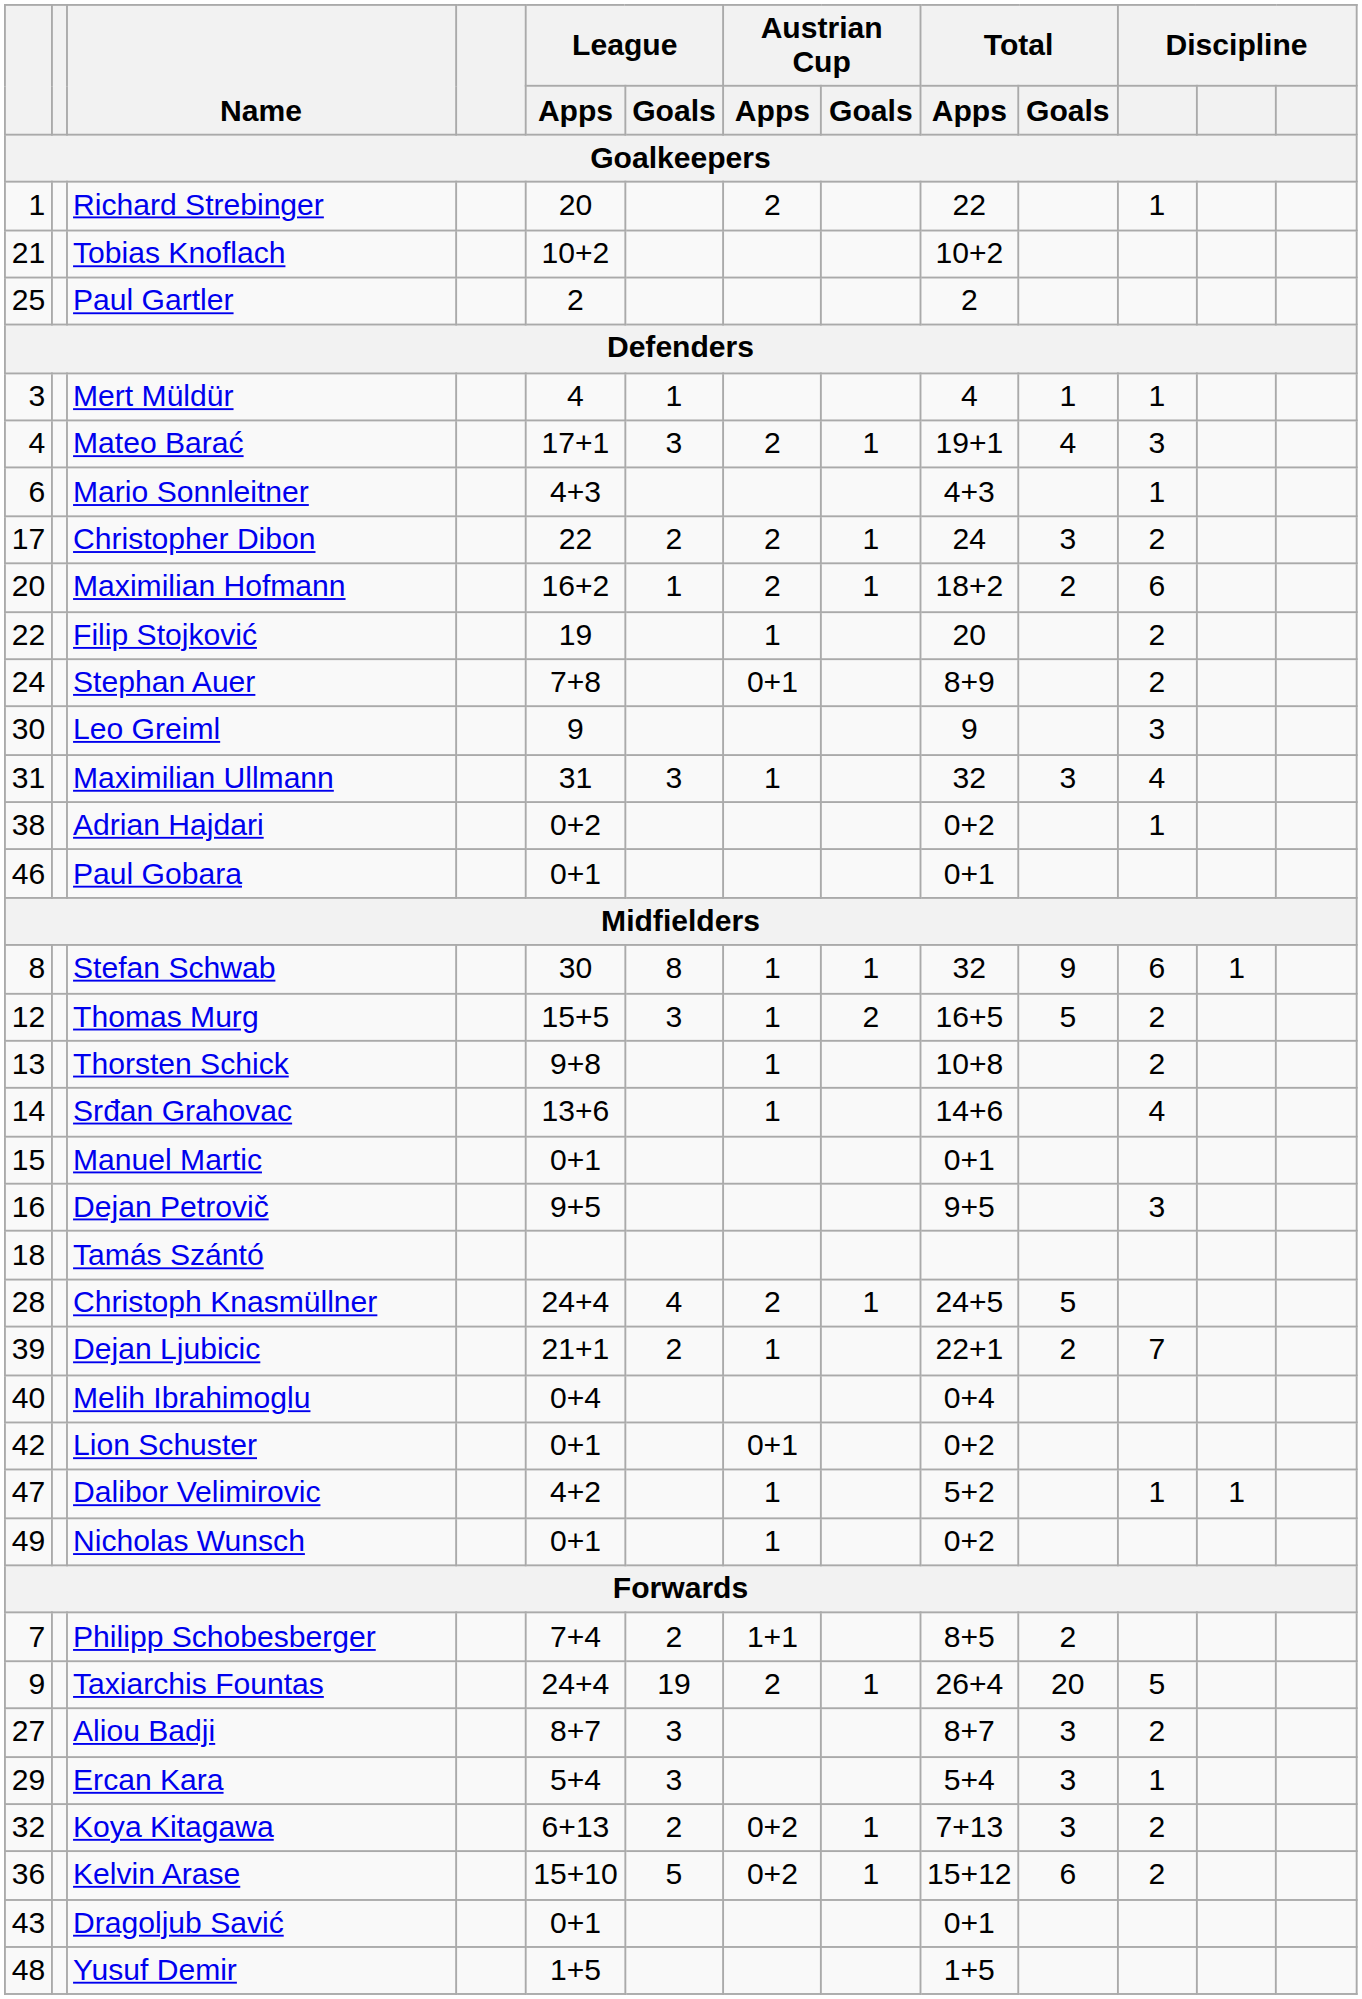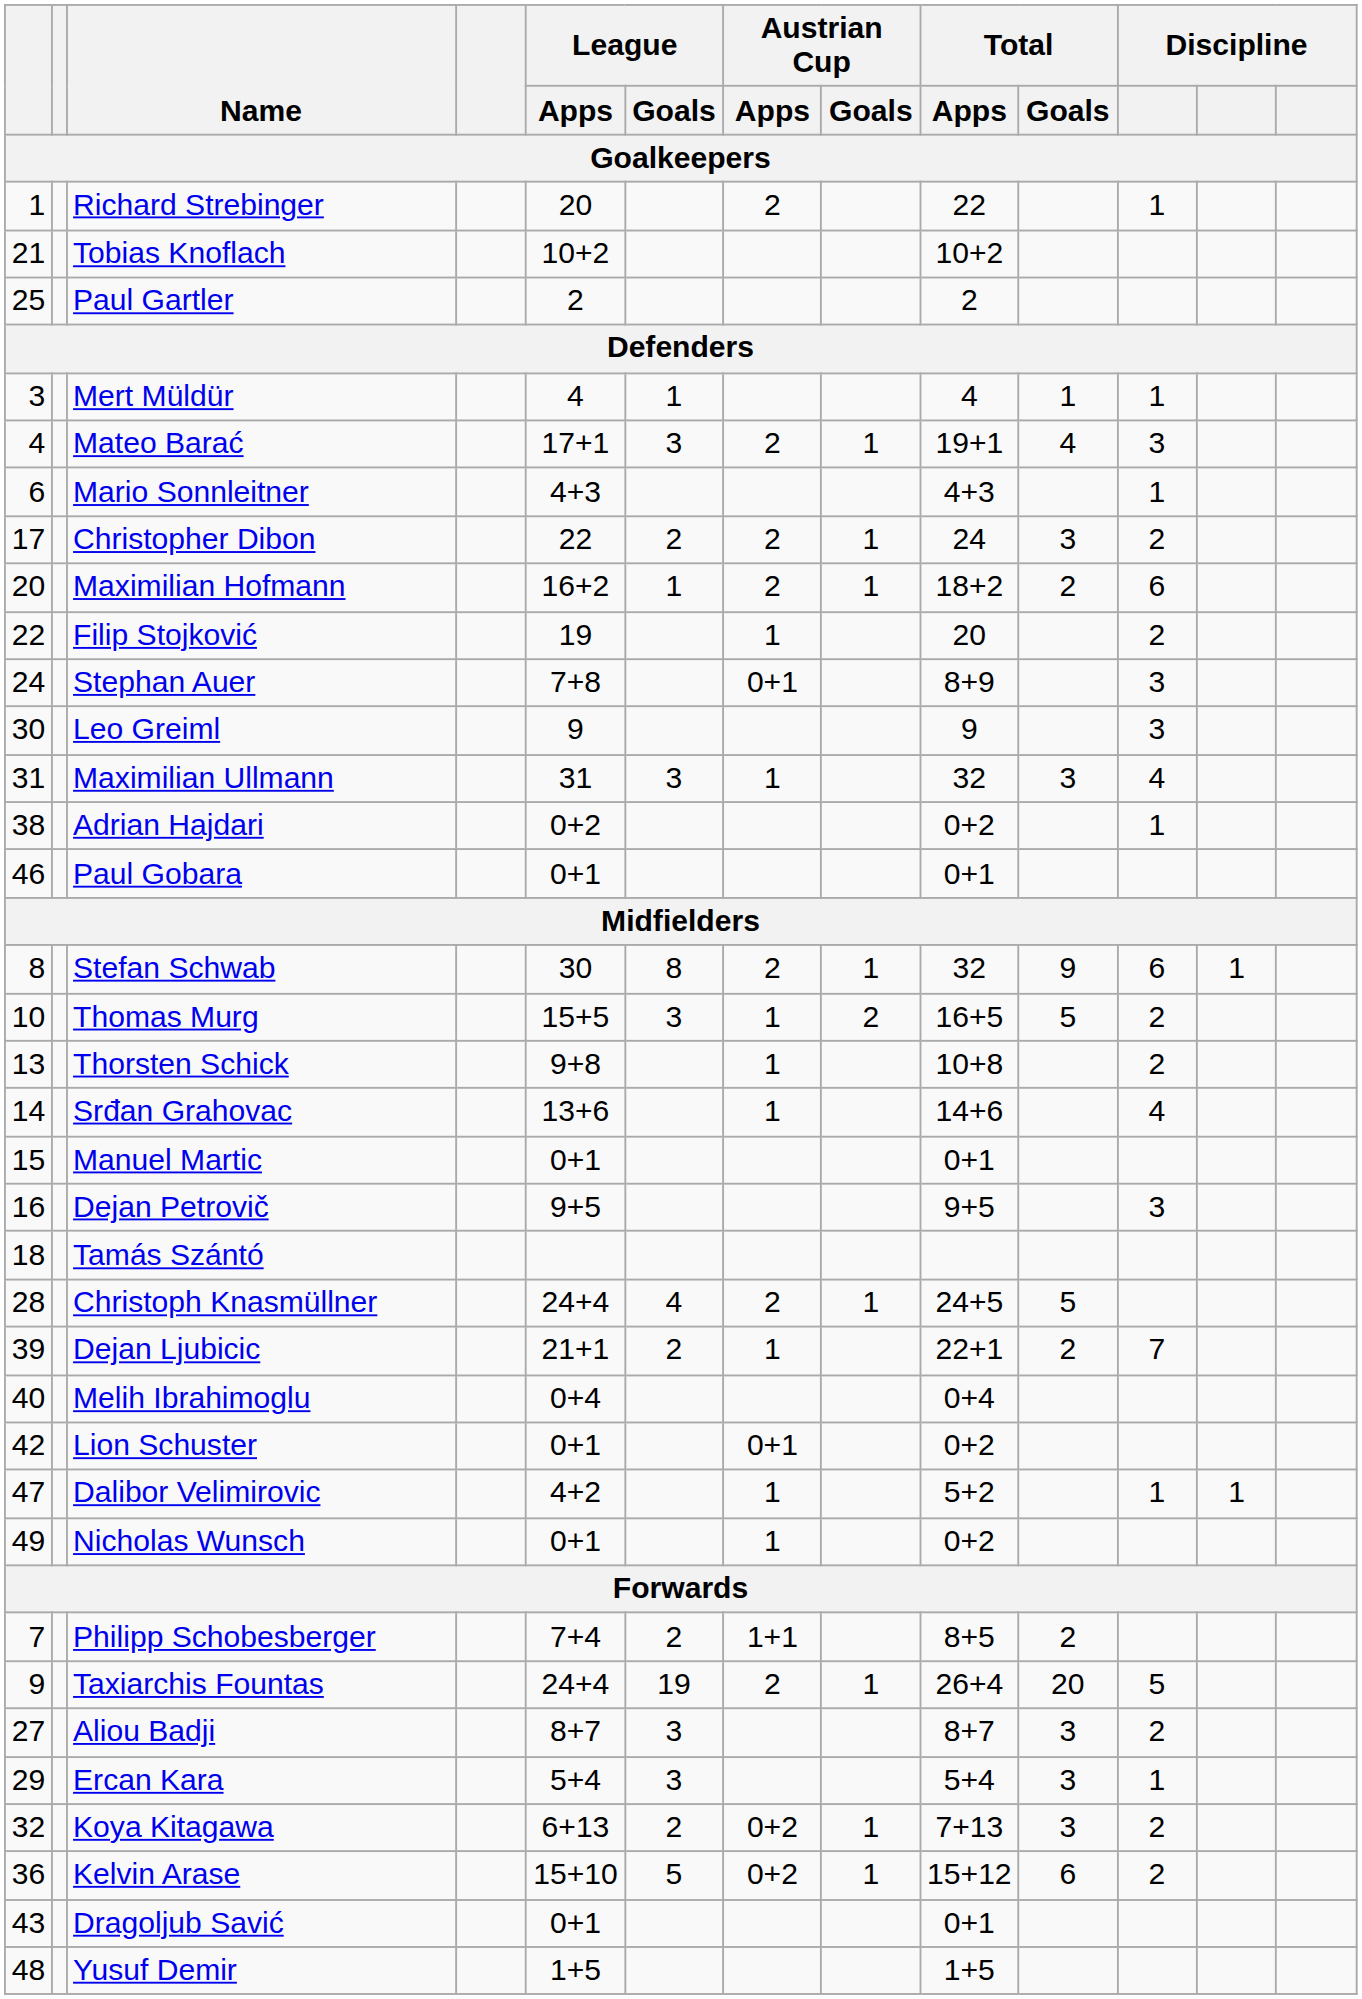Stephan Auer | column 11: 2 -> 3
Stefan Schwab | Austrian Cup / Apps: 1 -> 2
Thomas Murg | column 1: 12 -> 10
